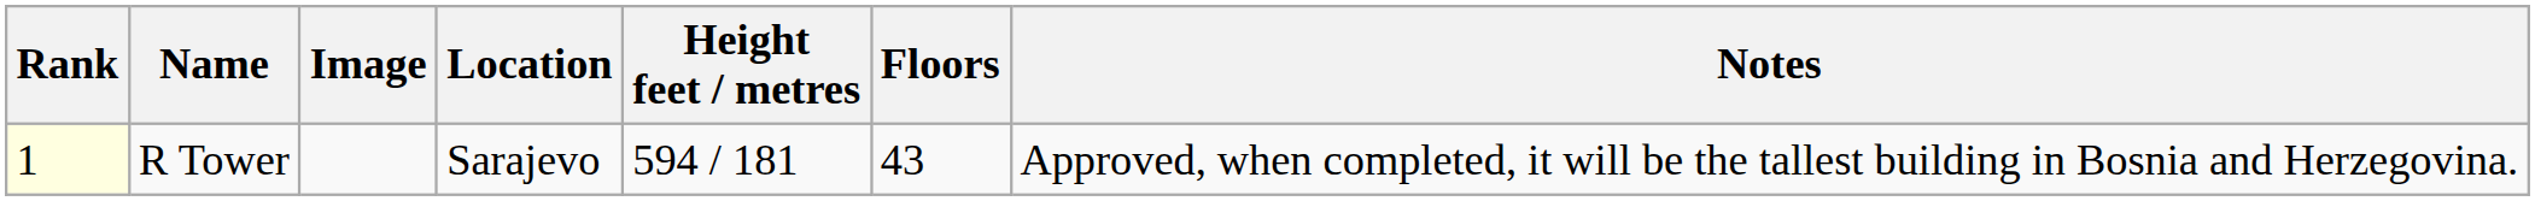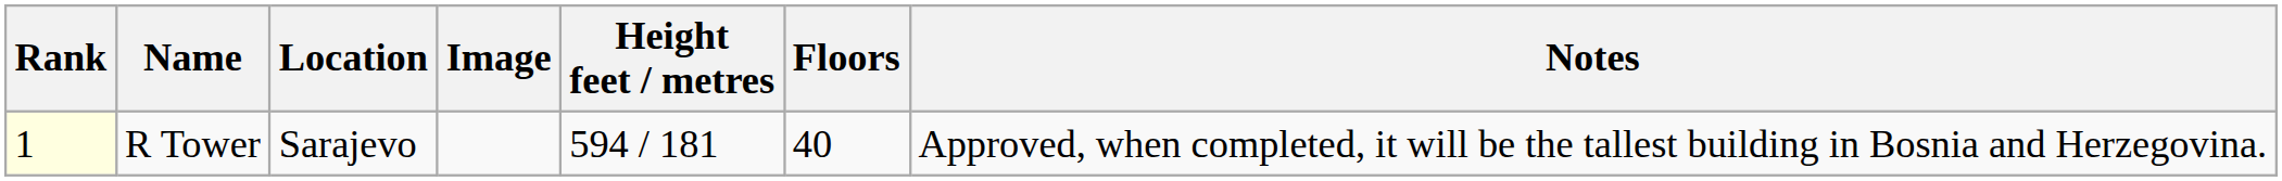columns swapped: Location <-> Image
R Tower | Floors: 43 -> 40
